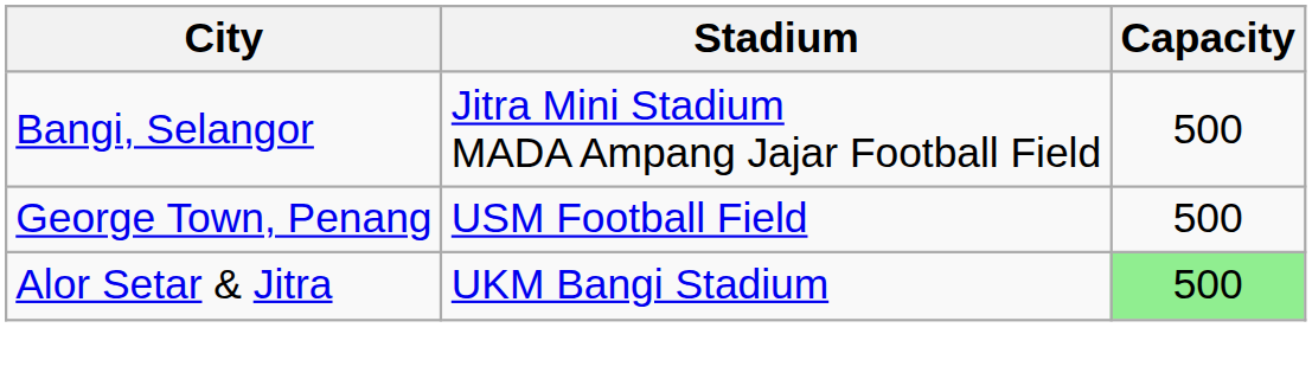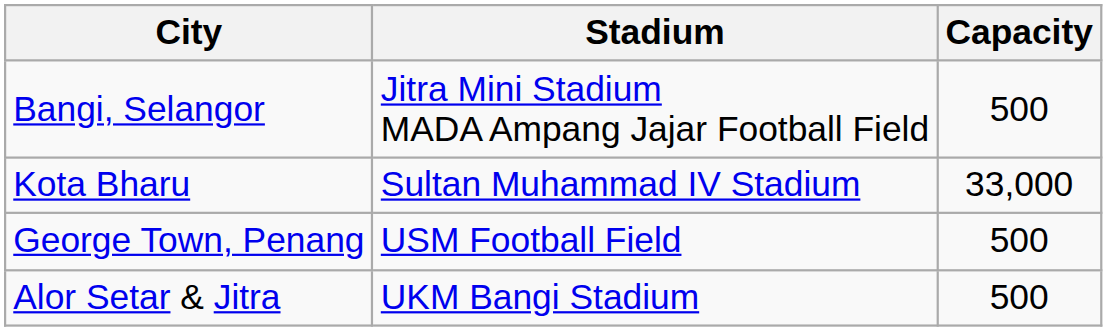+ row: Kota Bharu | Sultan Muhammad IV Stadium | 33,000
Alor Setar & Jitra | Capacity: lightgreen background -> no background
